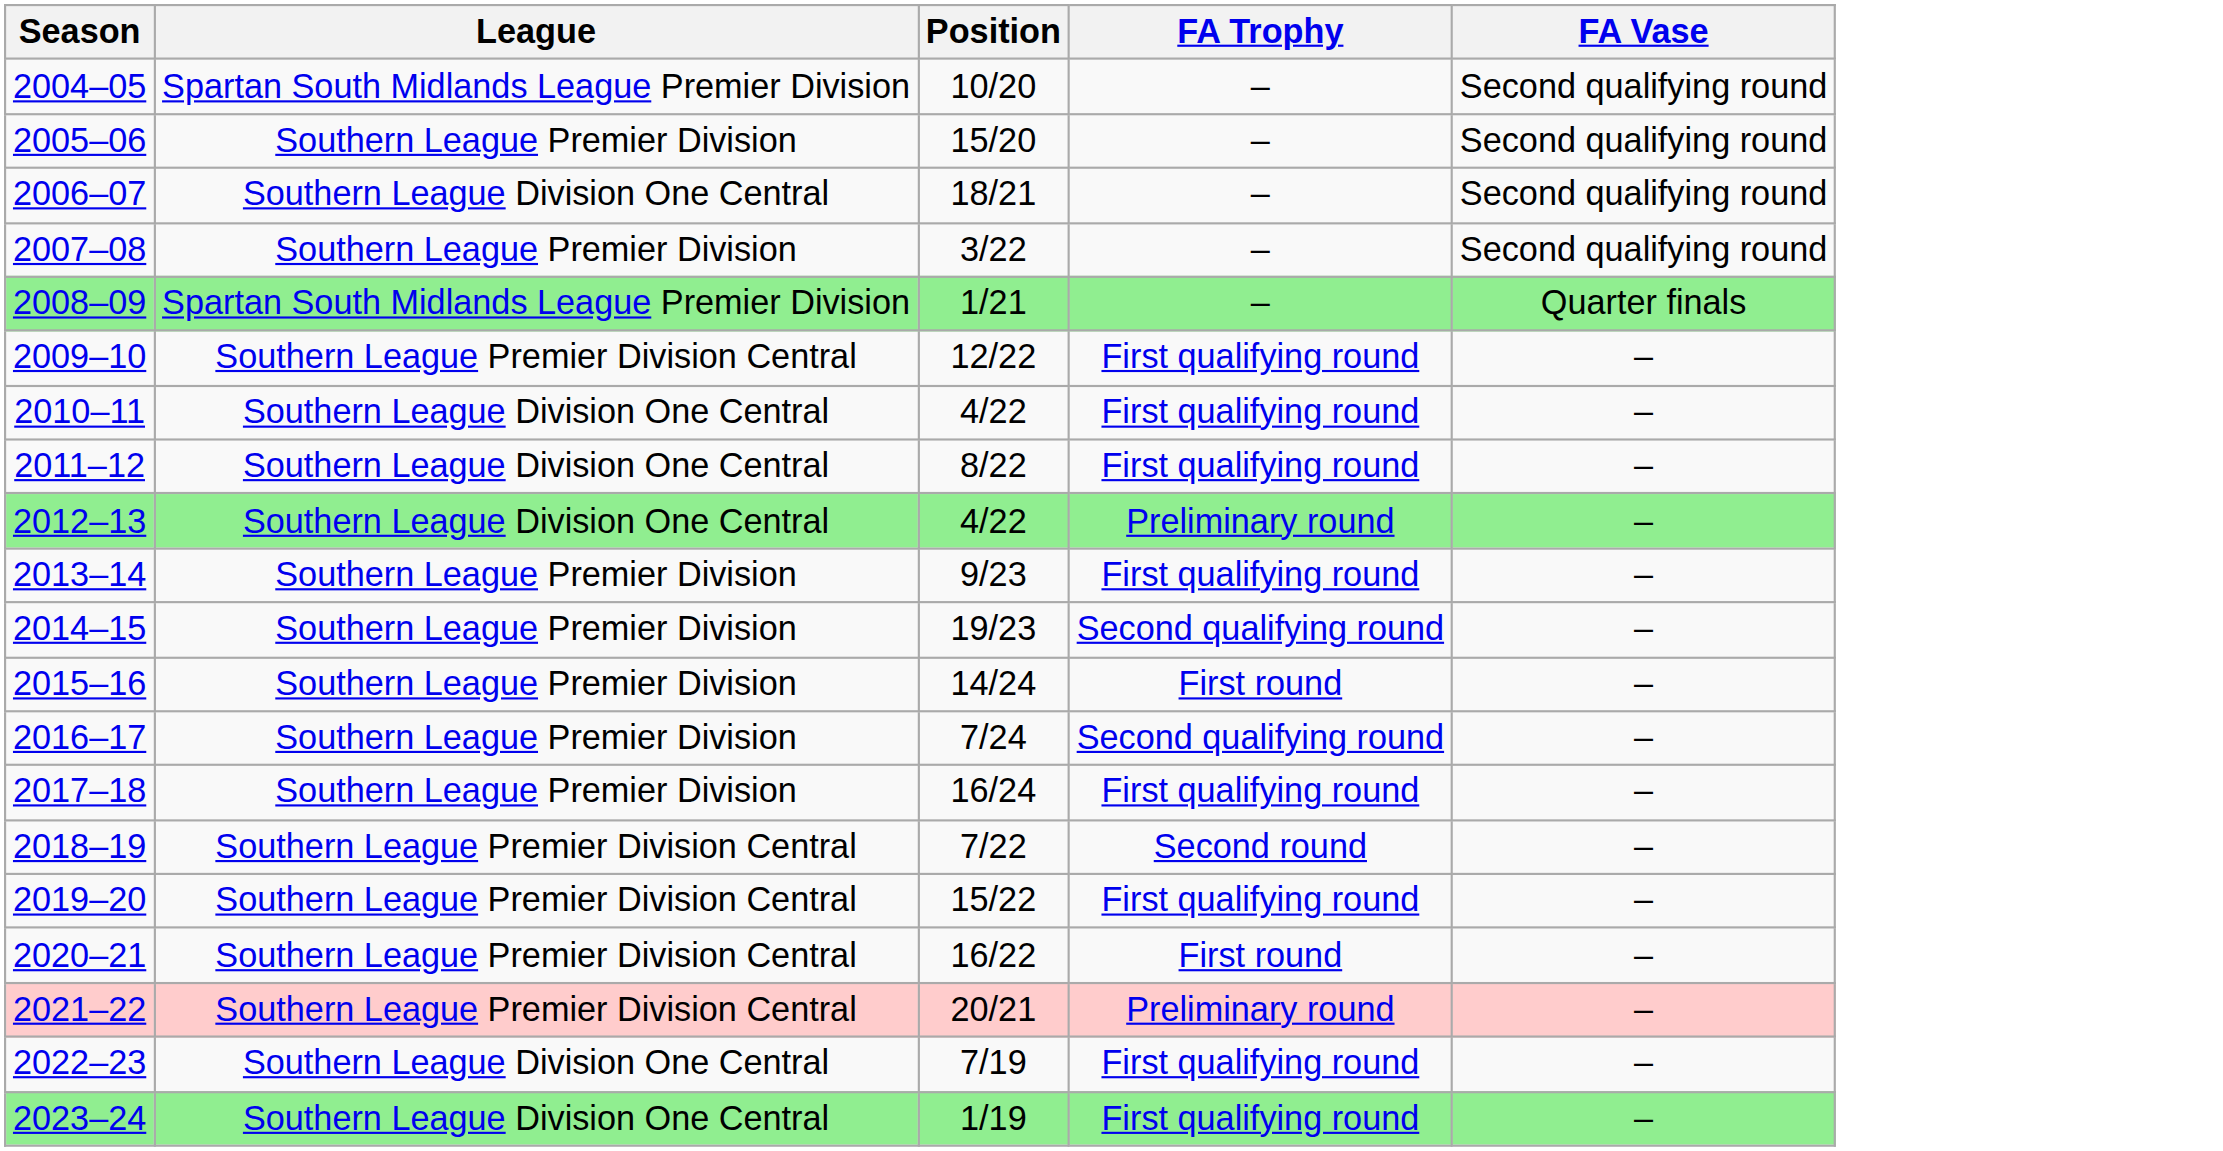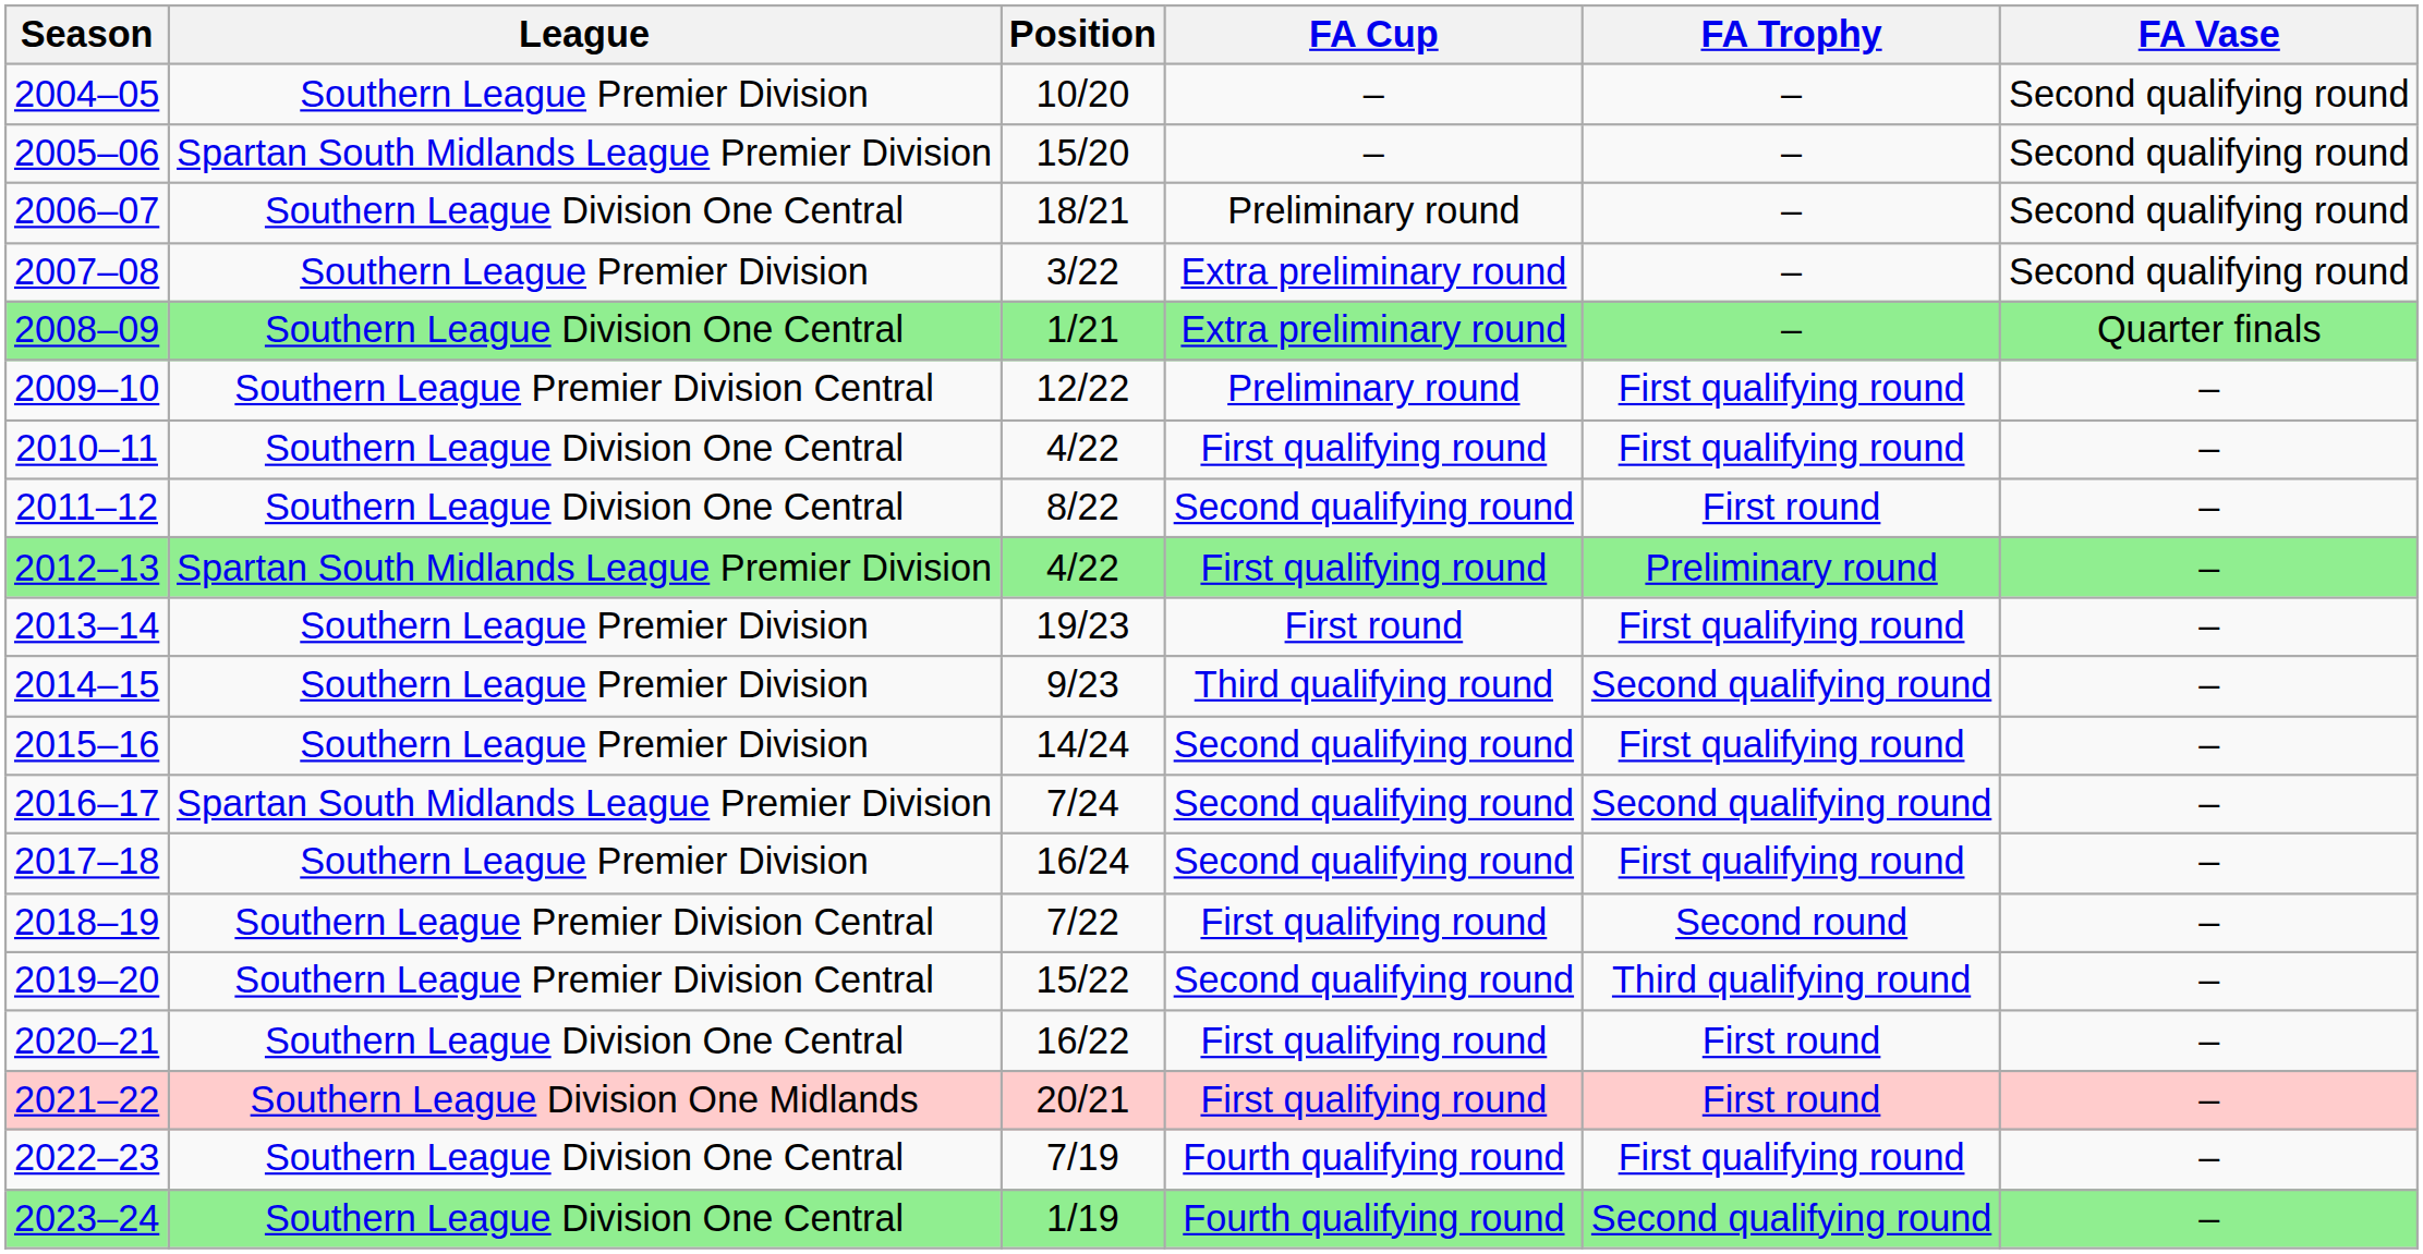+ column: FA Cup | – | – | Preliminary round | Extra preliminary round | Extra preliminary round | Preliminary round | First qualifying round | Second qualifying round | First qualifying round | First round | Third qualifying round | Second qualifying round | Second qualifying round | Second qualifying round | First qualifying round | Second qualifying round | First qualifying round | First qualifying round | Fourth qualifying round | Fourth qualifying round
2004–05 | League: Spartan South Midlands League Premier Division -> Southern League Premier Division
2005–06 | League: Southern League Premier Division -> Spartan South Midlands League Premier Division
2008–09 | League: Spartan South Midlands League Premier Division -> Southern League Division One Central
2011–12 | FA Trophy: First qualifying round -> First round
2012–13 | League: Southern League Division One Central -> Spartan South Midlands League Premier Division
2013–14 | Position: 9/23 -> 19/23
2014–15 | Position: 19/23 -> 9/23
2015–16 | FA Trophy: First round -> First qualifying round
2016–17 | League: Southern League Premier Division -> Spartan South Midlands League Premier Division
2019–20 | FA Trophy: First qualifying round -> Third qualifying round
2020–21 | League: Southern League Premier Division Central -> Southern League Division One Central
2021–22 | League: Southern League Premier Division Central -> Southern League Division One Midlands
2021–22 | FA Trophy: Preliminary round -> First round
2023–24 | FA Trophy: First qualifying round -> Second qualifying round
